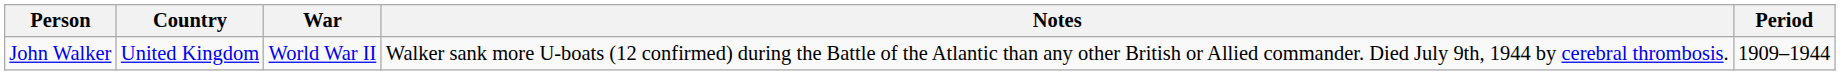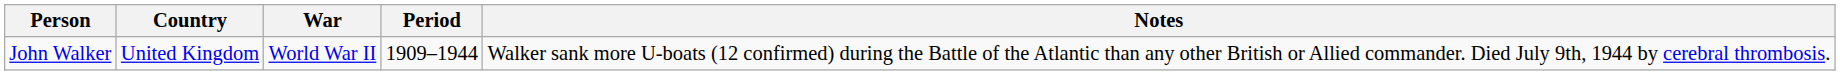columns swapped: Period <-> Notes
